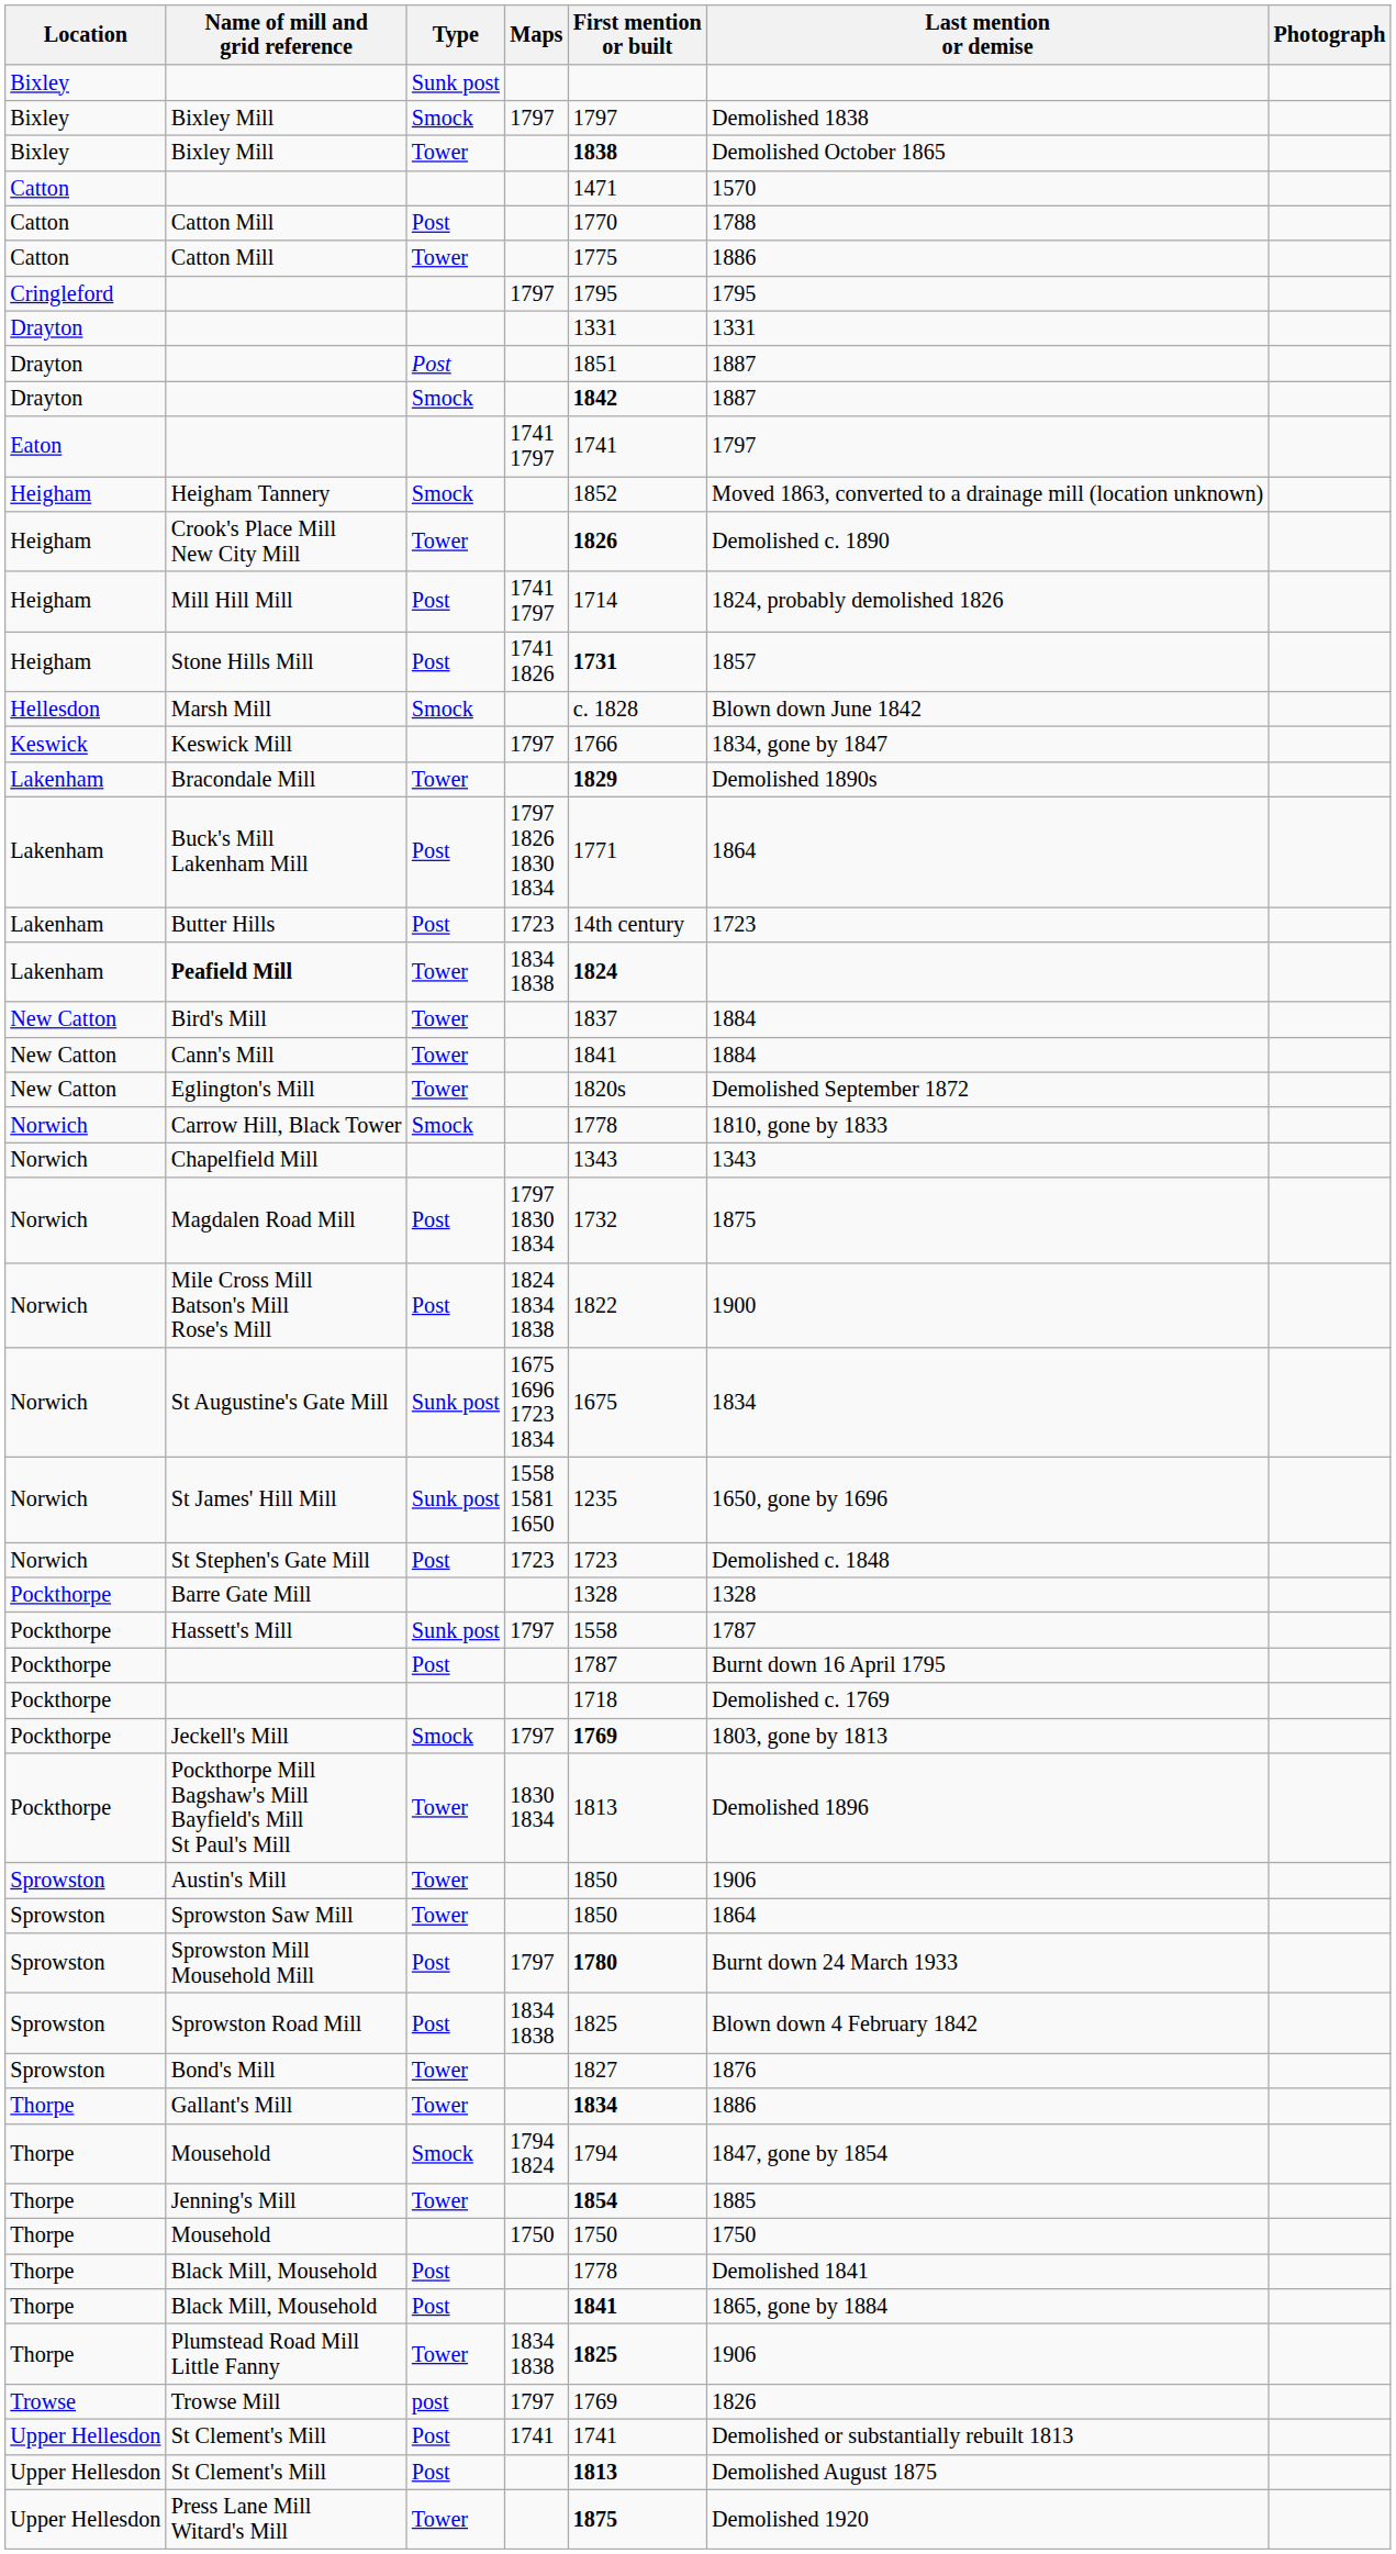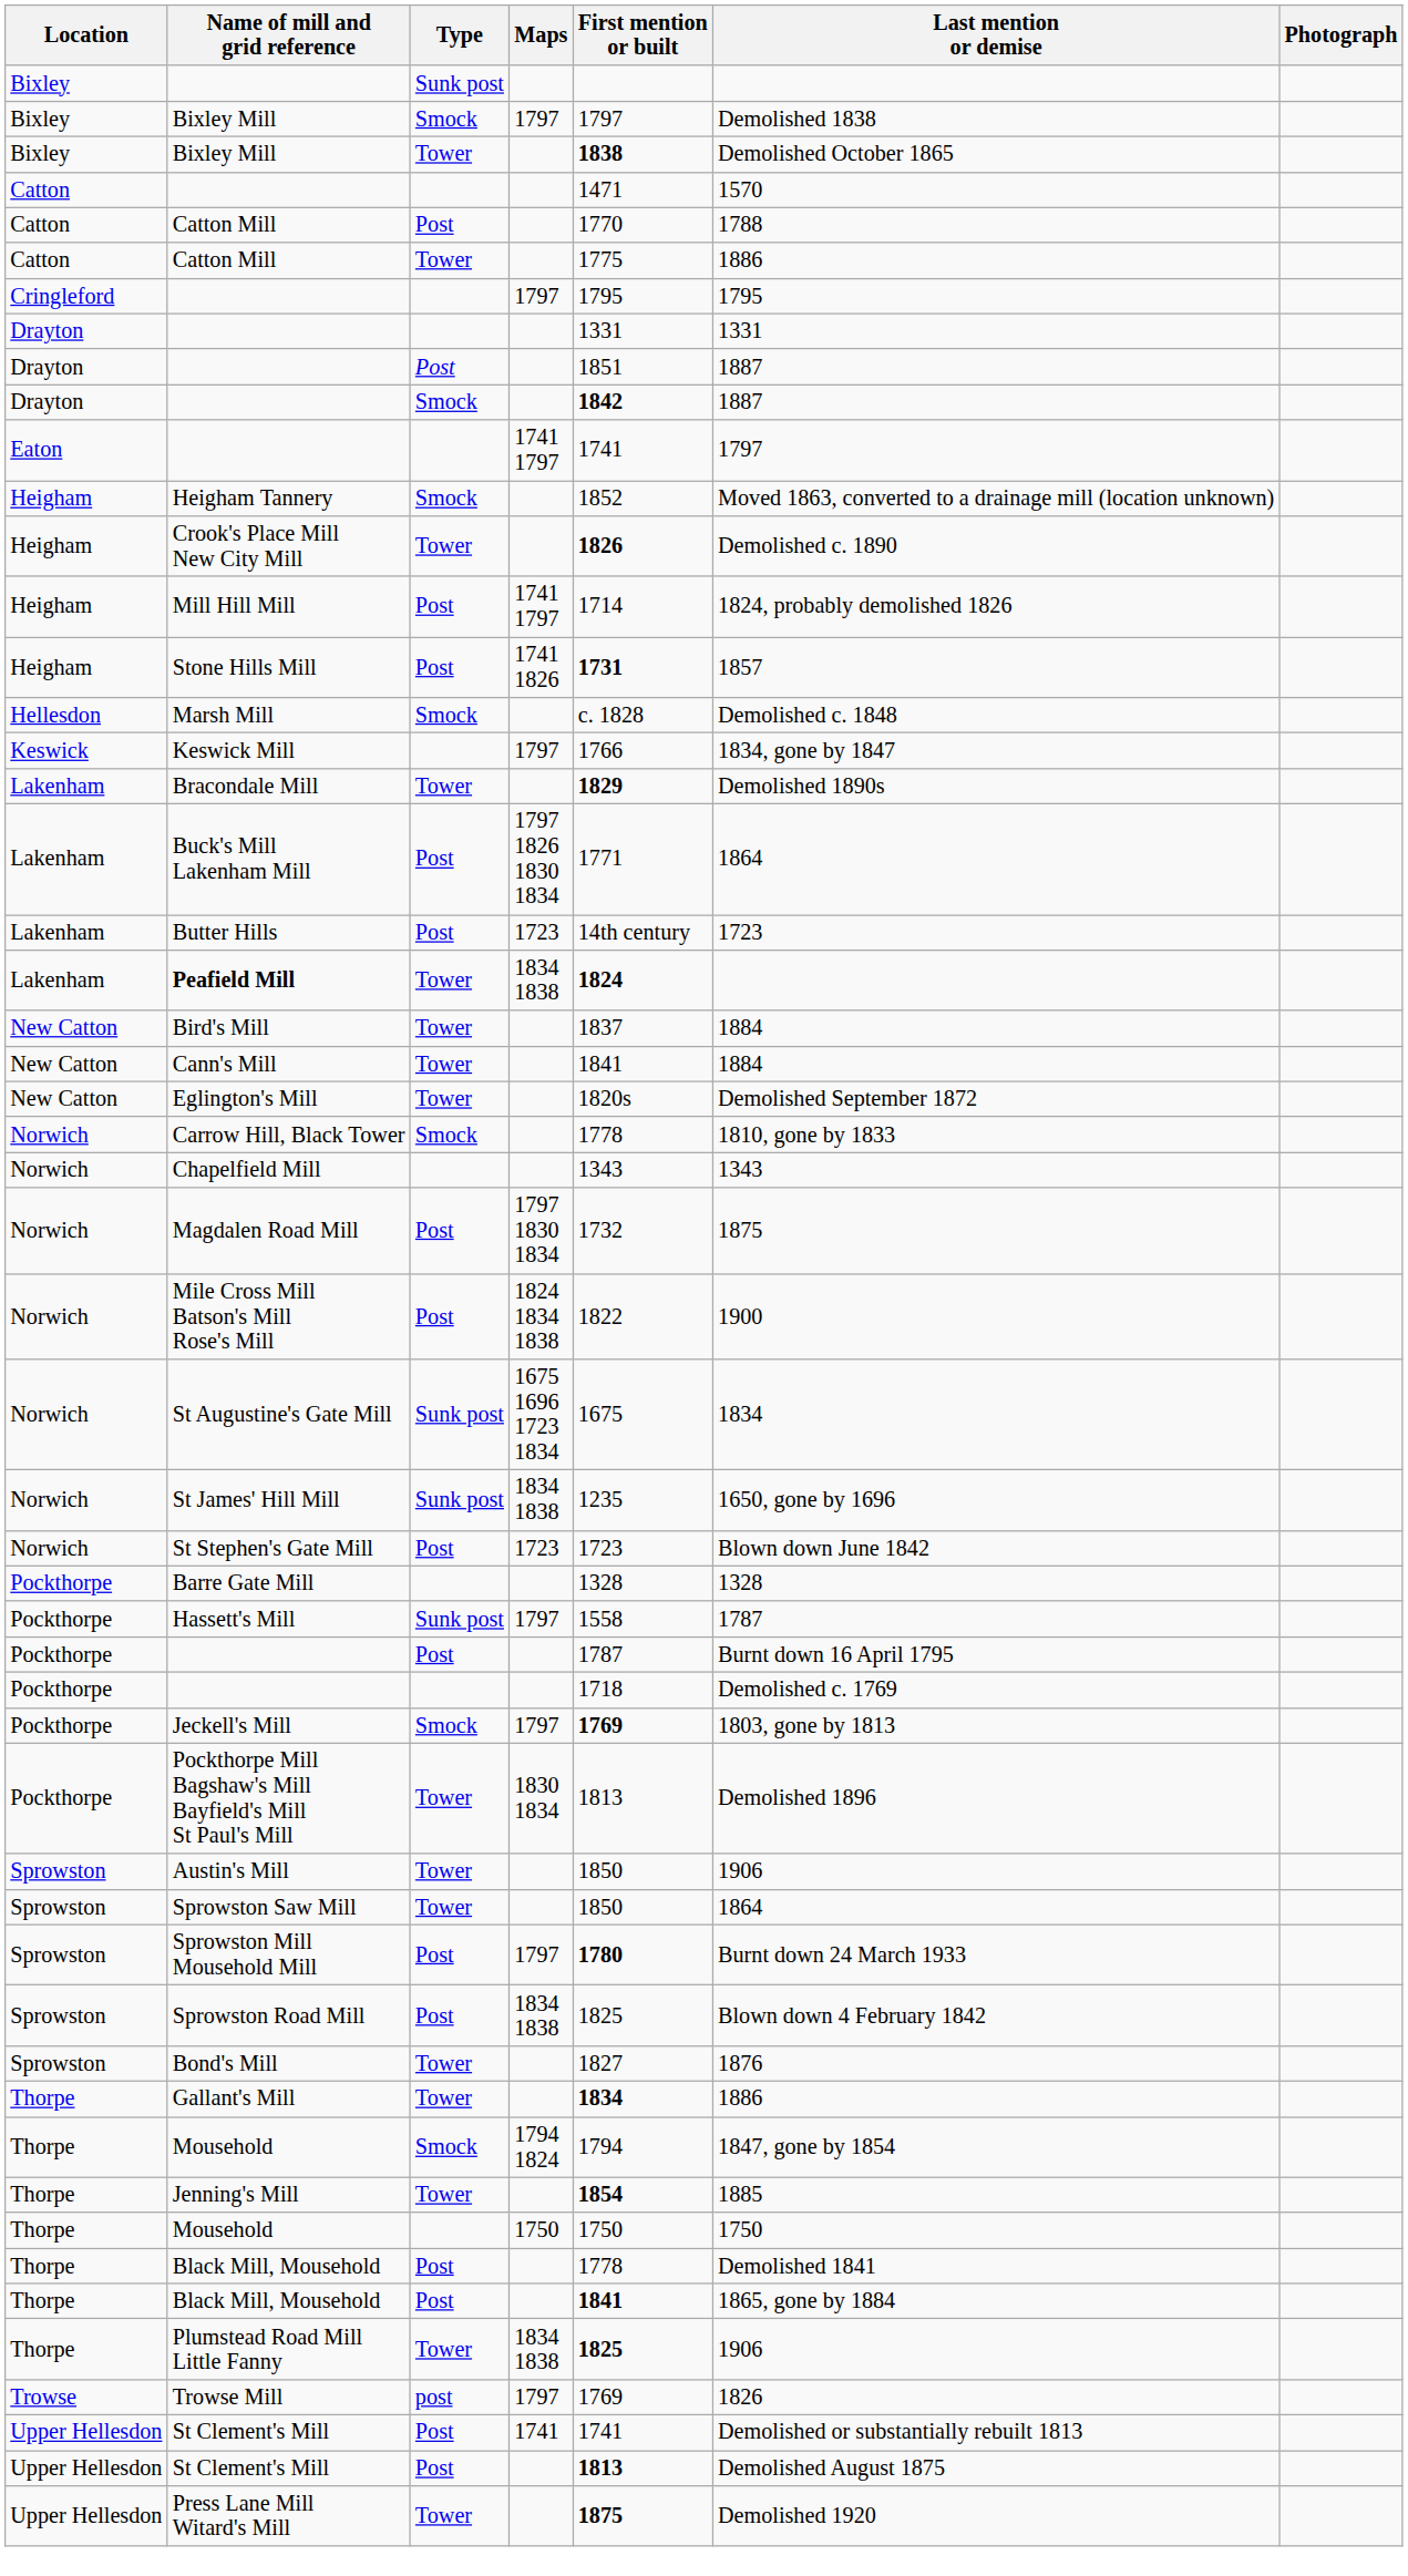Marsh Mill | Last mention or demise: Blown down June 1842 -> Demolished c. 1848
St James' Hill Mill | Maps: 1558 1581 1650 -> 1834 1838
St Stephen's Gate Mill | Last mention or demise: Demolished c. 1848 -> Blown down June 1842
